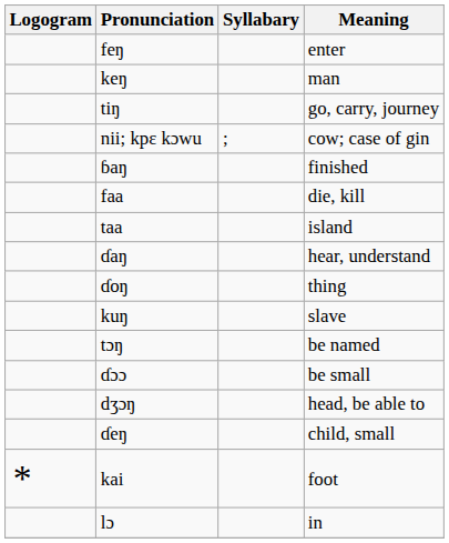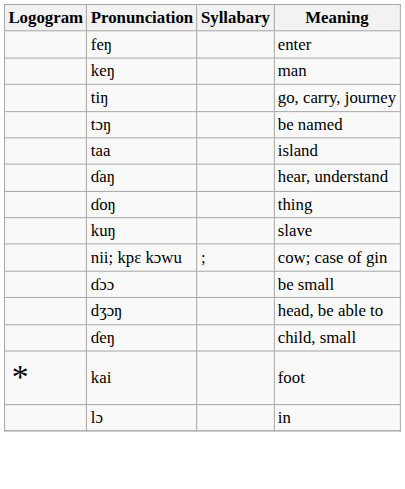rows swapped: nii; kpɛ kɔwu <-> tɔŋ
- row: ɓaŋ | finished
- row: faa | die, kill
